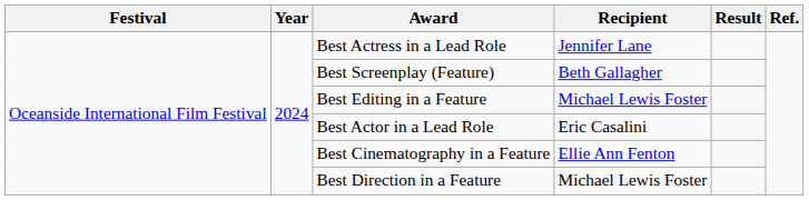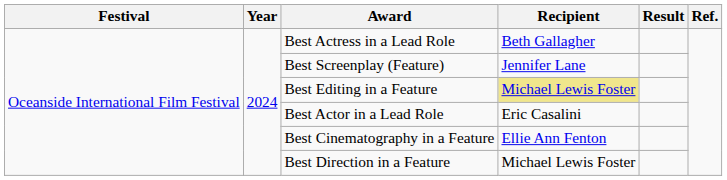Best Actress in a Lead Role | Recipient: Jennifer Lane -> Beth Gallagher
Best Screenplay (Feature) | Recipient: Beth Gallagher -> Jennifer Lane
Best Editing in a Feature | Recipient: no background -> khaki background
